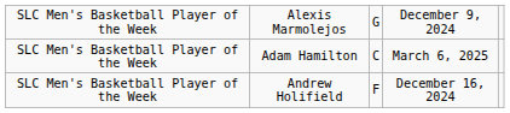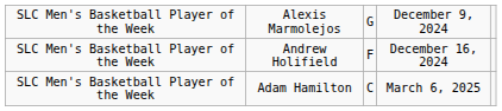rows swapped: Andrew Holifield <-> Adam Hamilton
